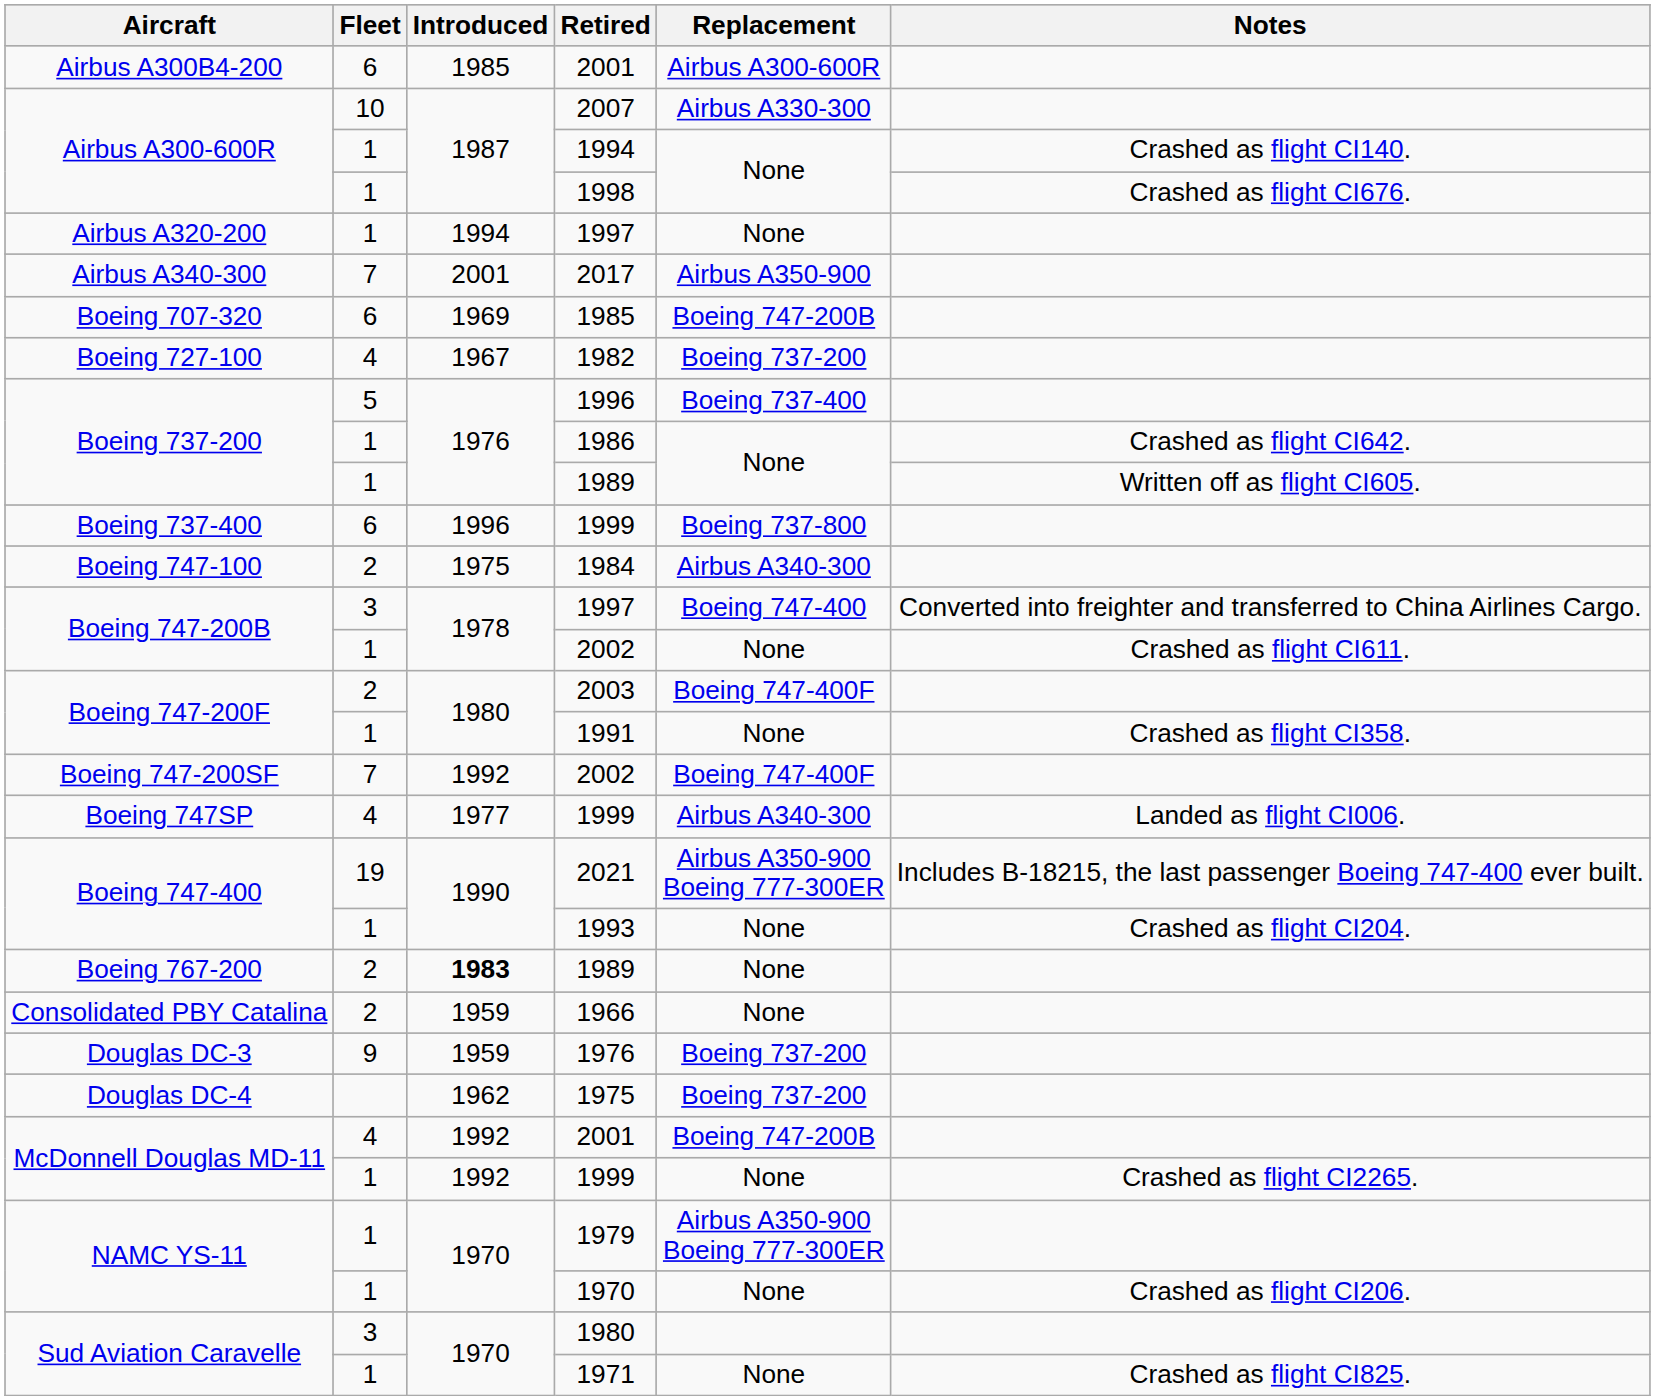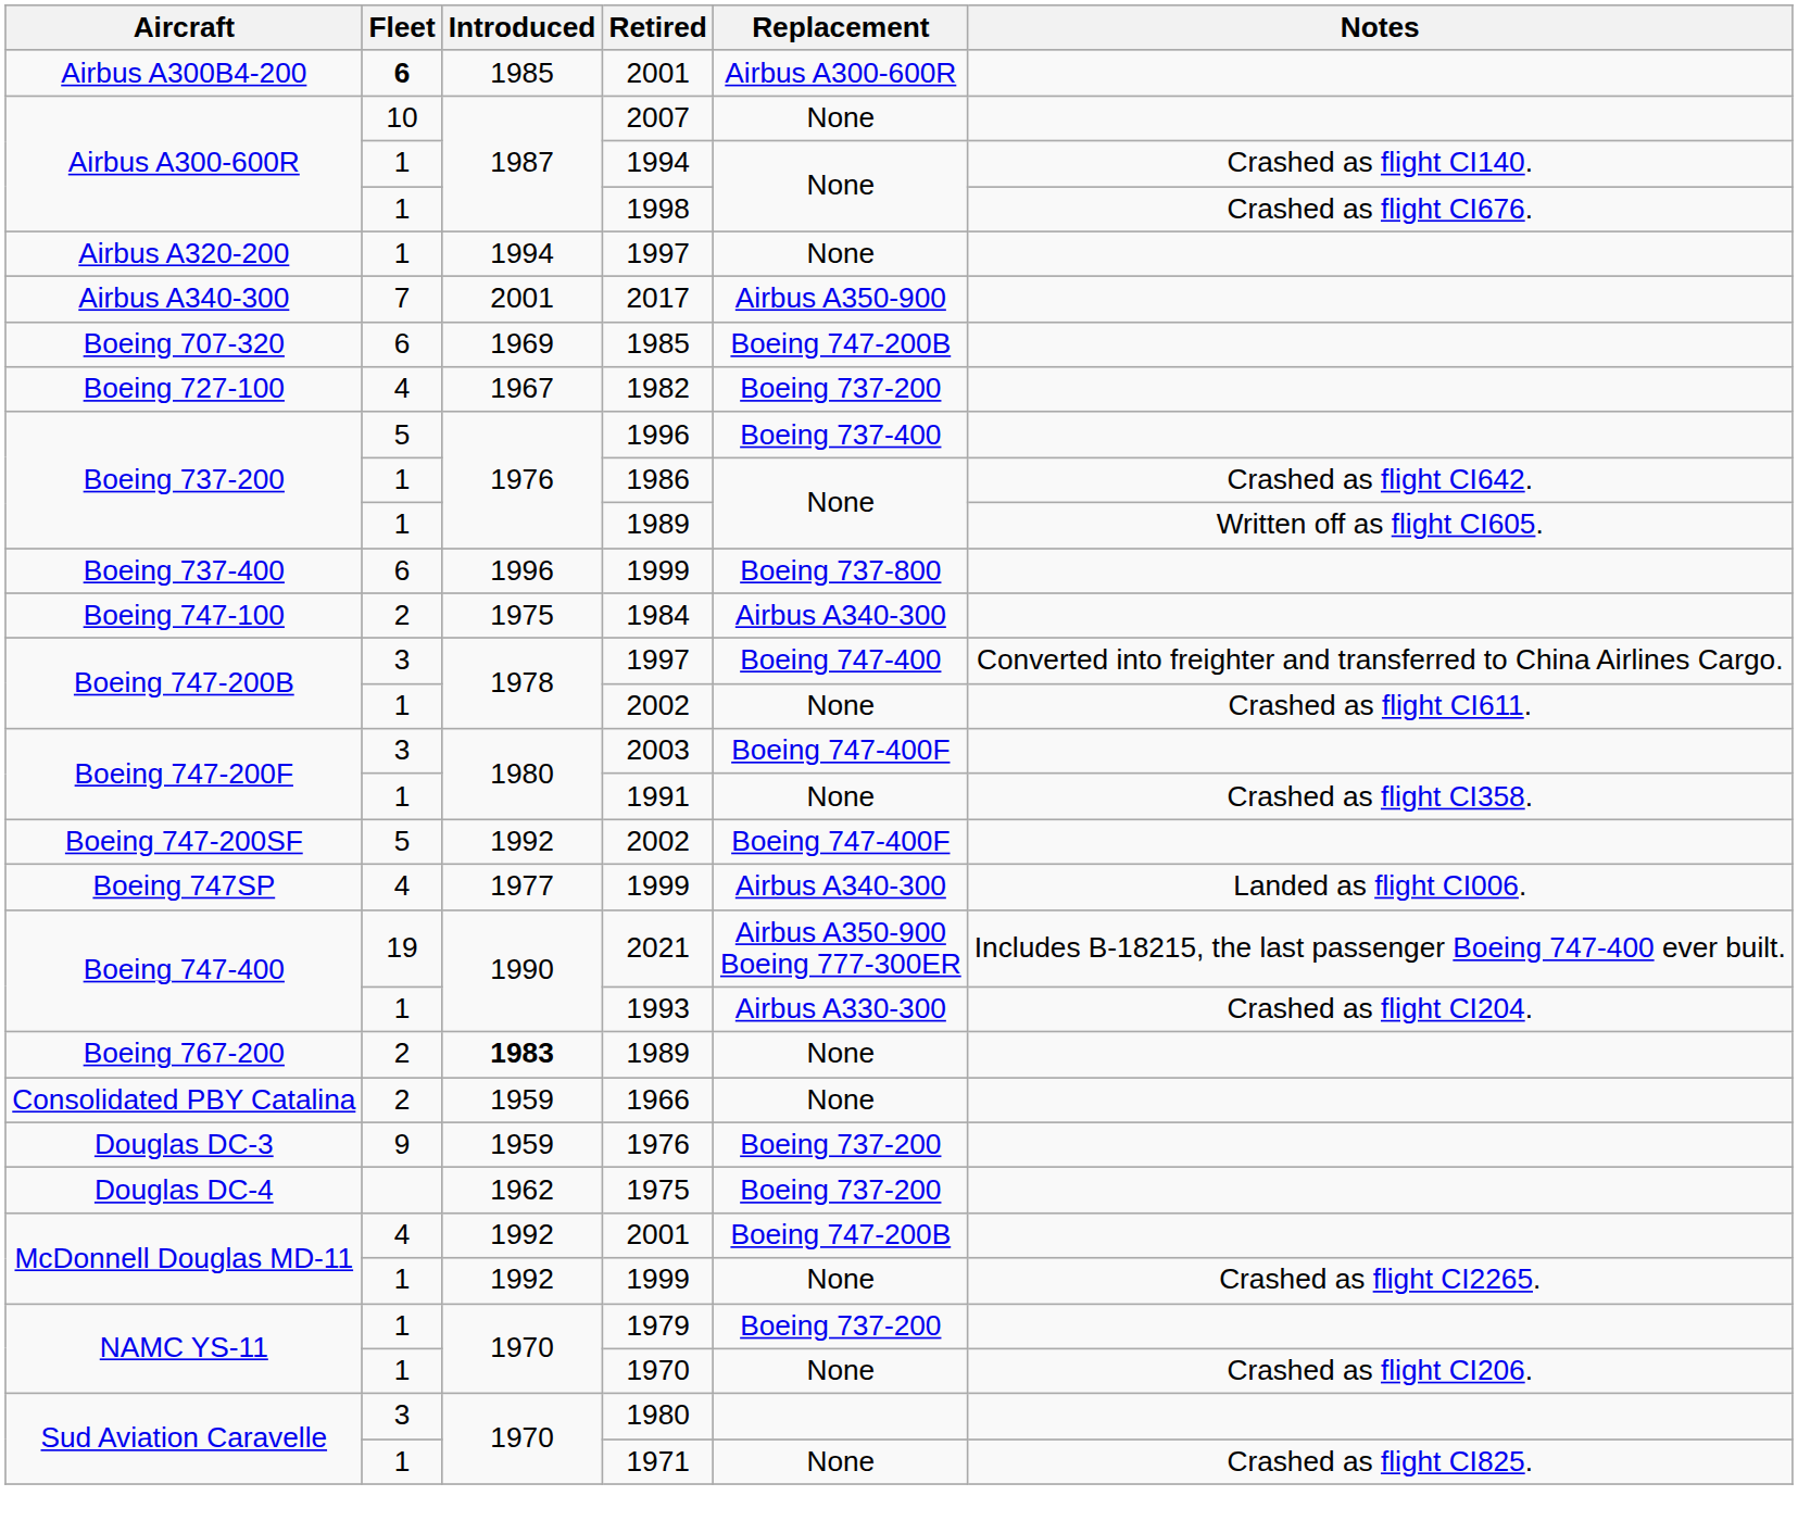Airbus A300B4-200 / 2001 | Fleet: normal -> bold
2007 | Replacement: Airbus A330-300 -> None
2003 | Fleet: 2 -> 3
Boeing 747-200SF / 2002 | Fleet: 7 -> 5
1993 | Replacement: None -> Airbus A330-300
1979 | Replacement: Airbus A350-900 Boeing 777-300ER -> Boeing 737-200
